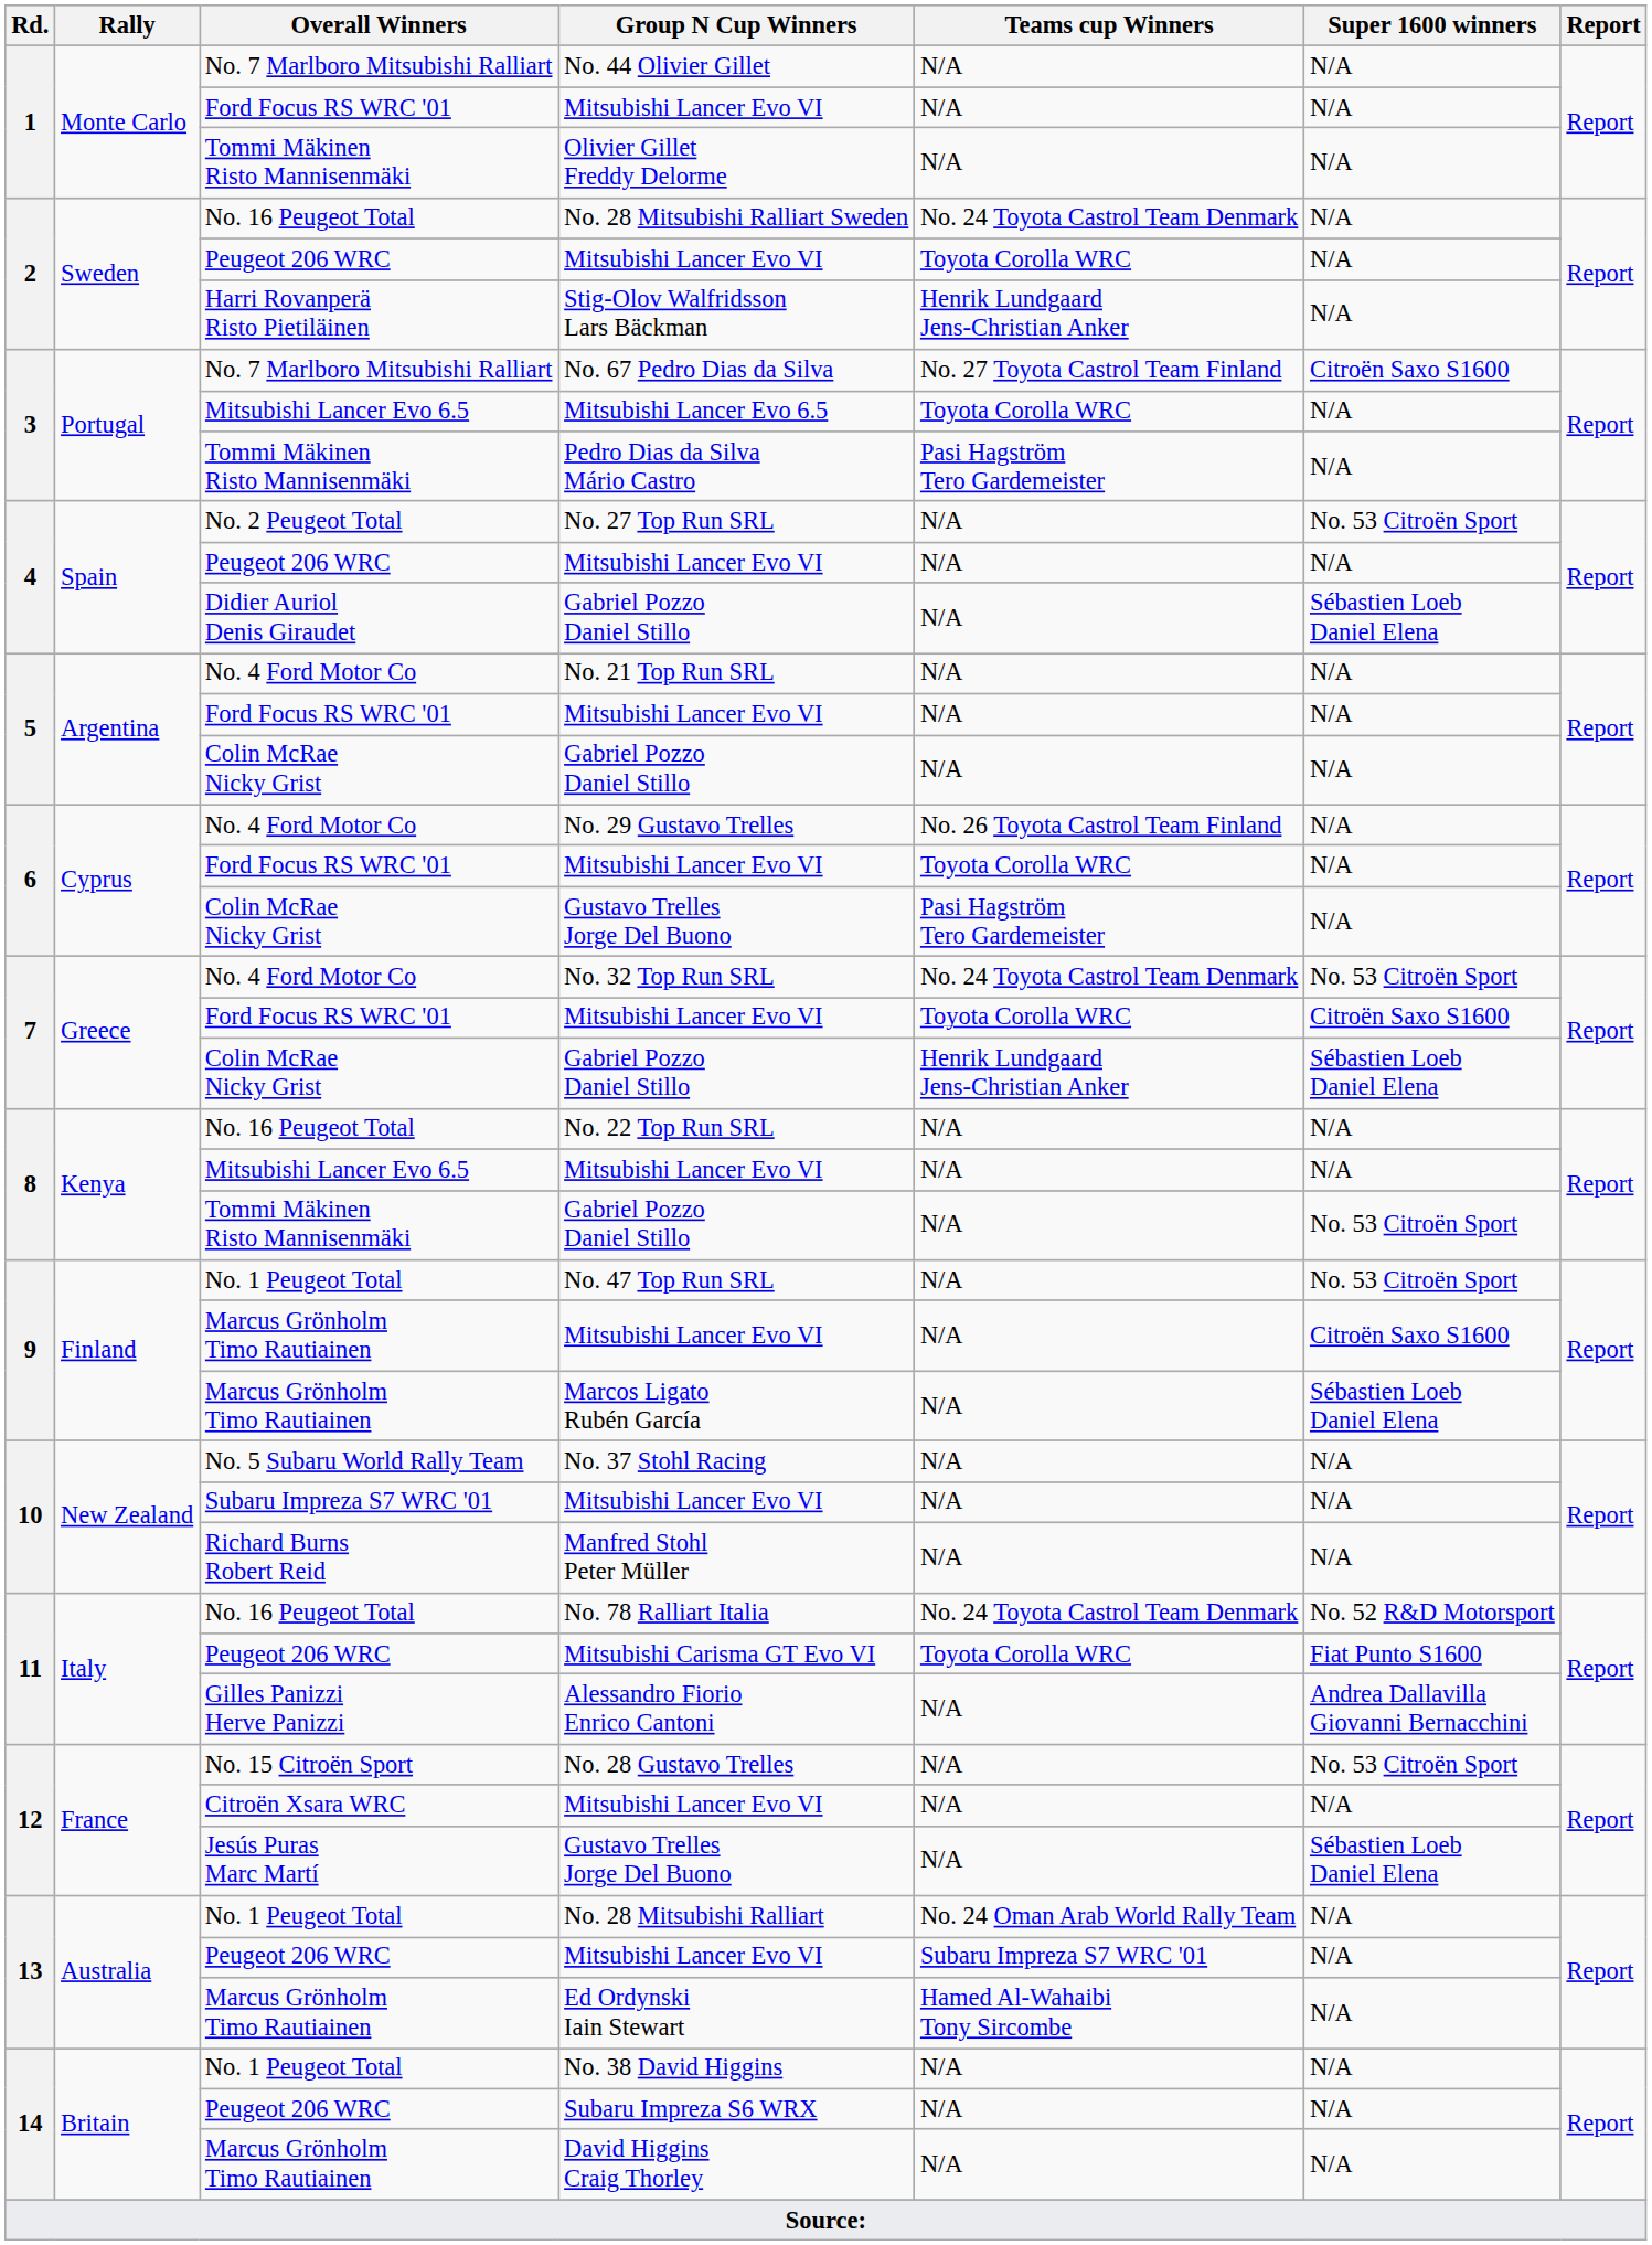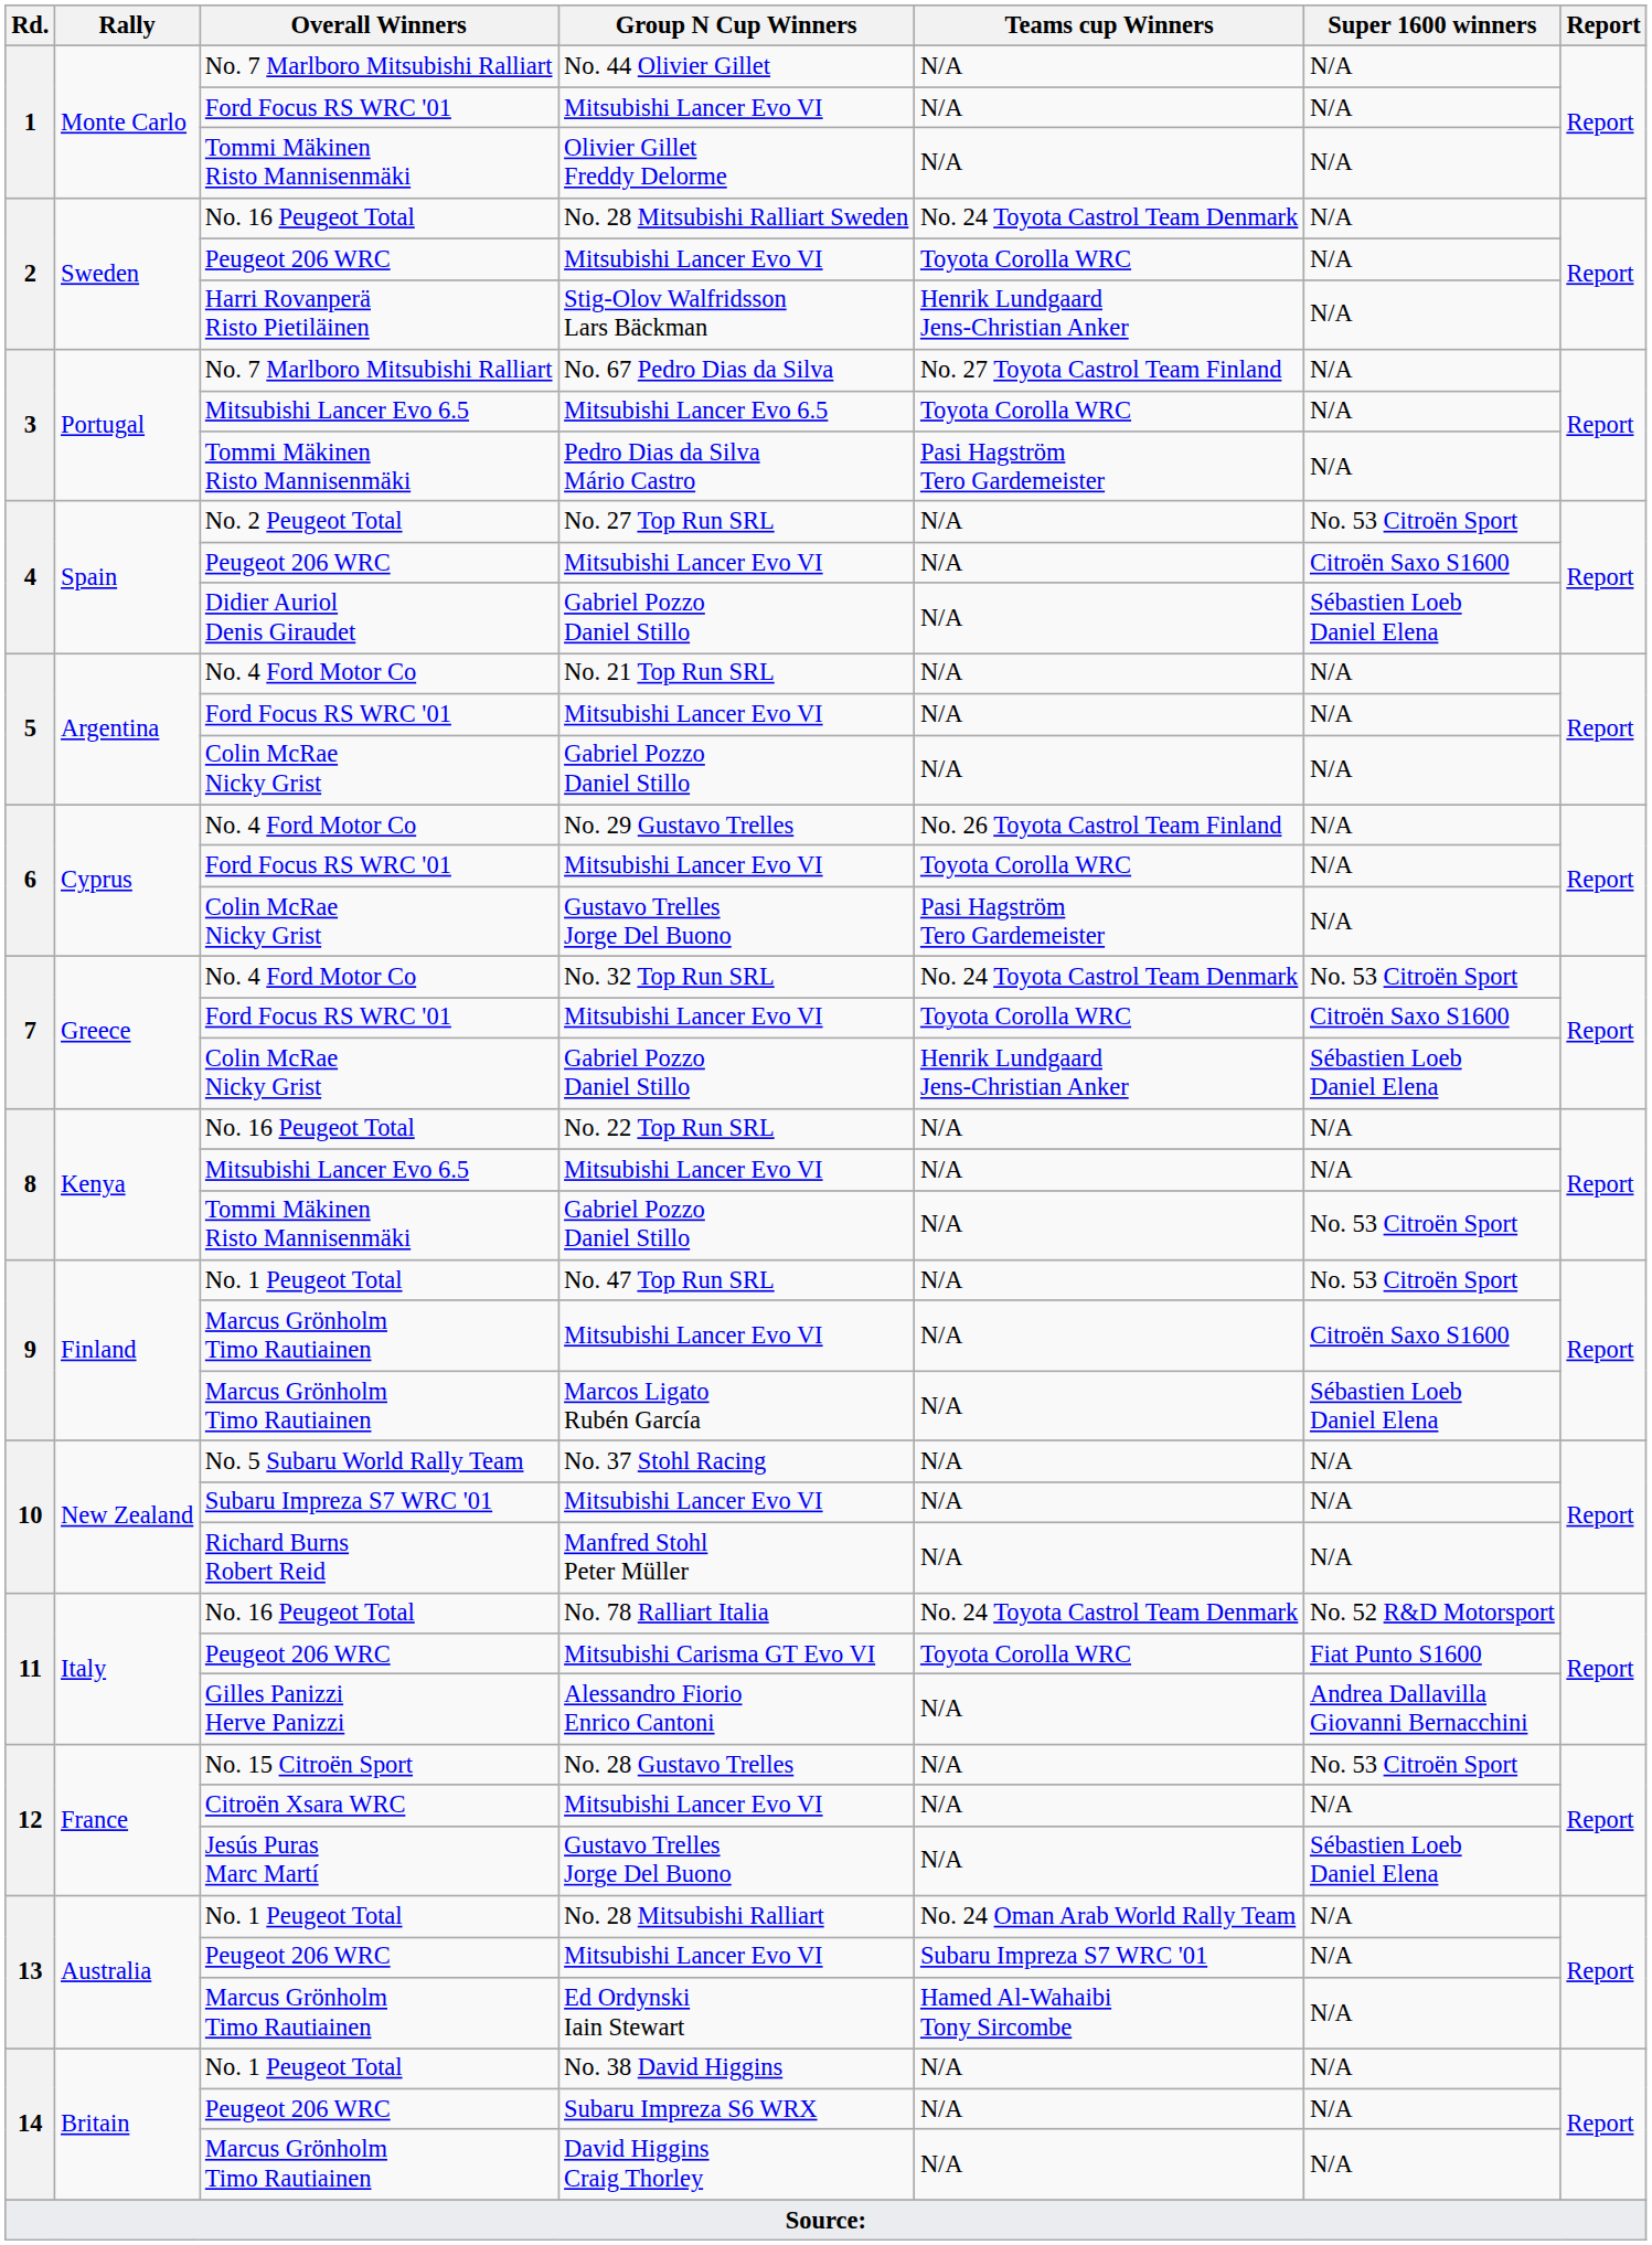No. 67 Pedro Dias da Silva | Super 1600 winners: Citroën Saxo S1600 -> N/A
4 / Mitsubishi Lancer Evo VI | Super 1600 winners: N/A -> Citroën Saxo S1600
